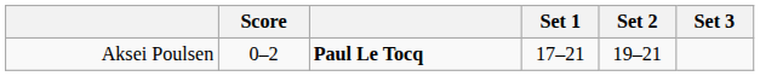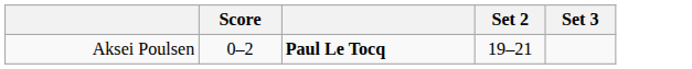- column: Set 1 | 17–21
